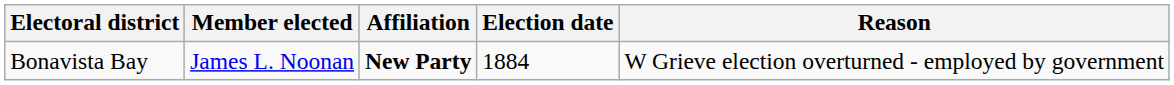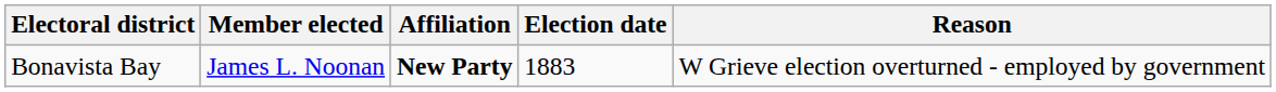Bonavista Bay | Election date: 1884 -> 1883
